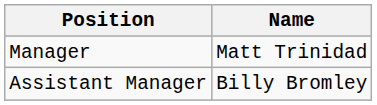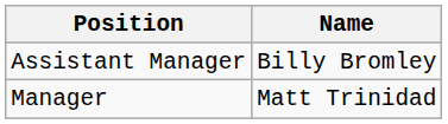rows swapped: Manager <-> Assistant Manager
